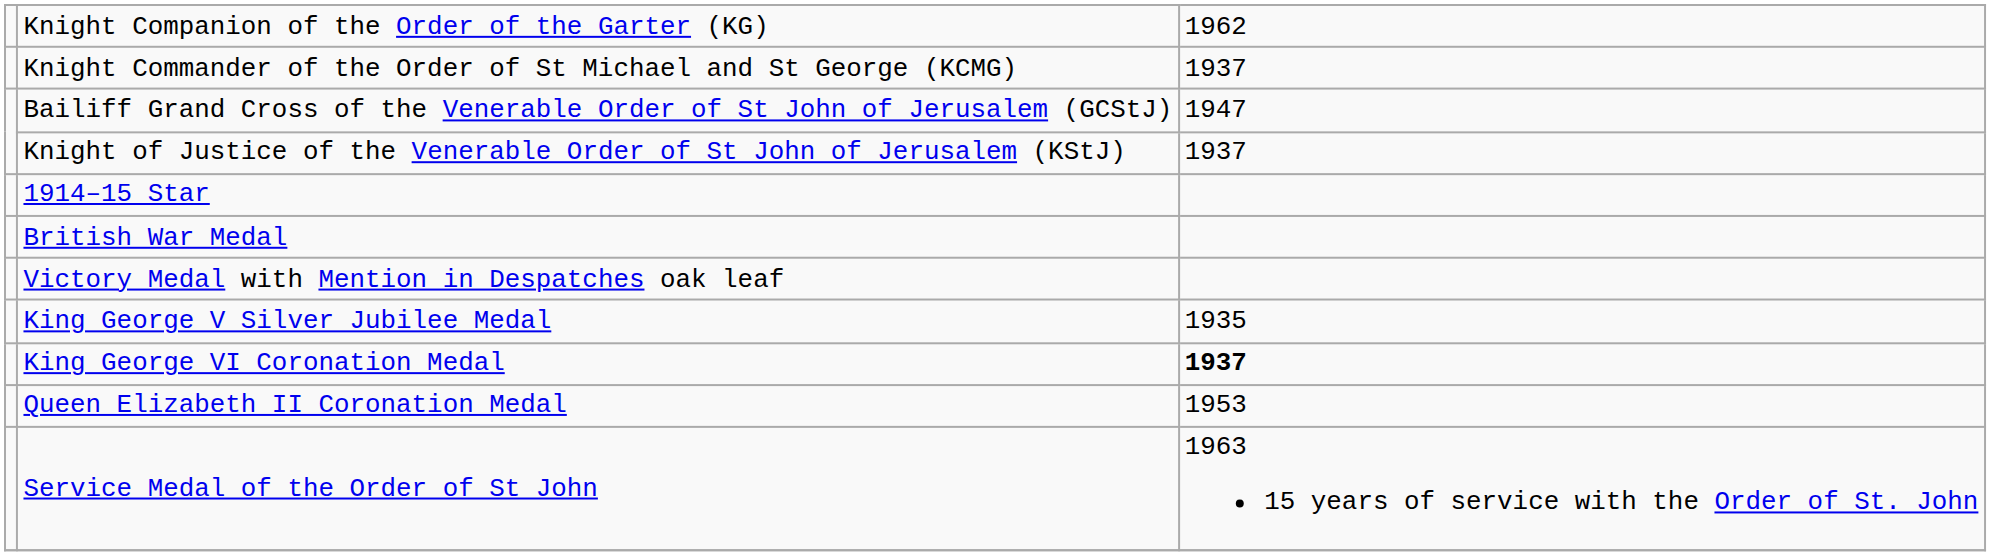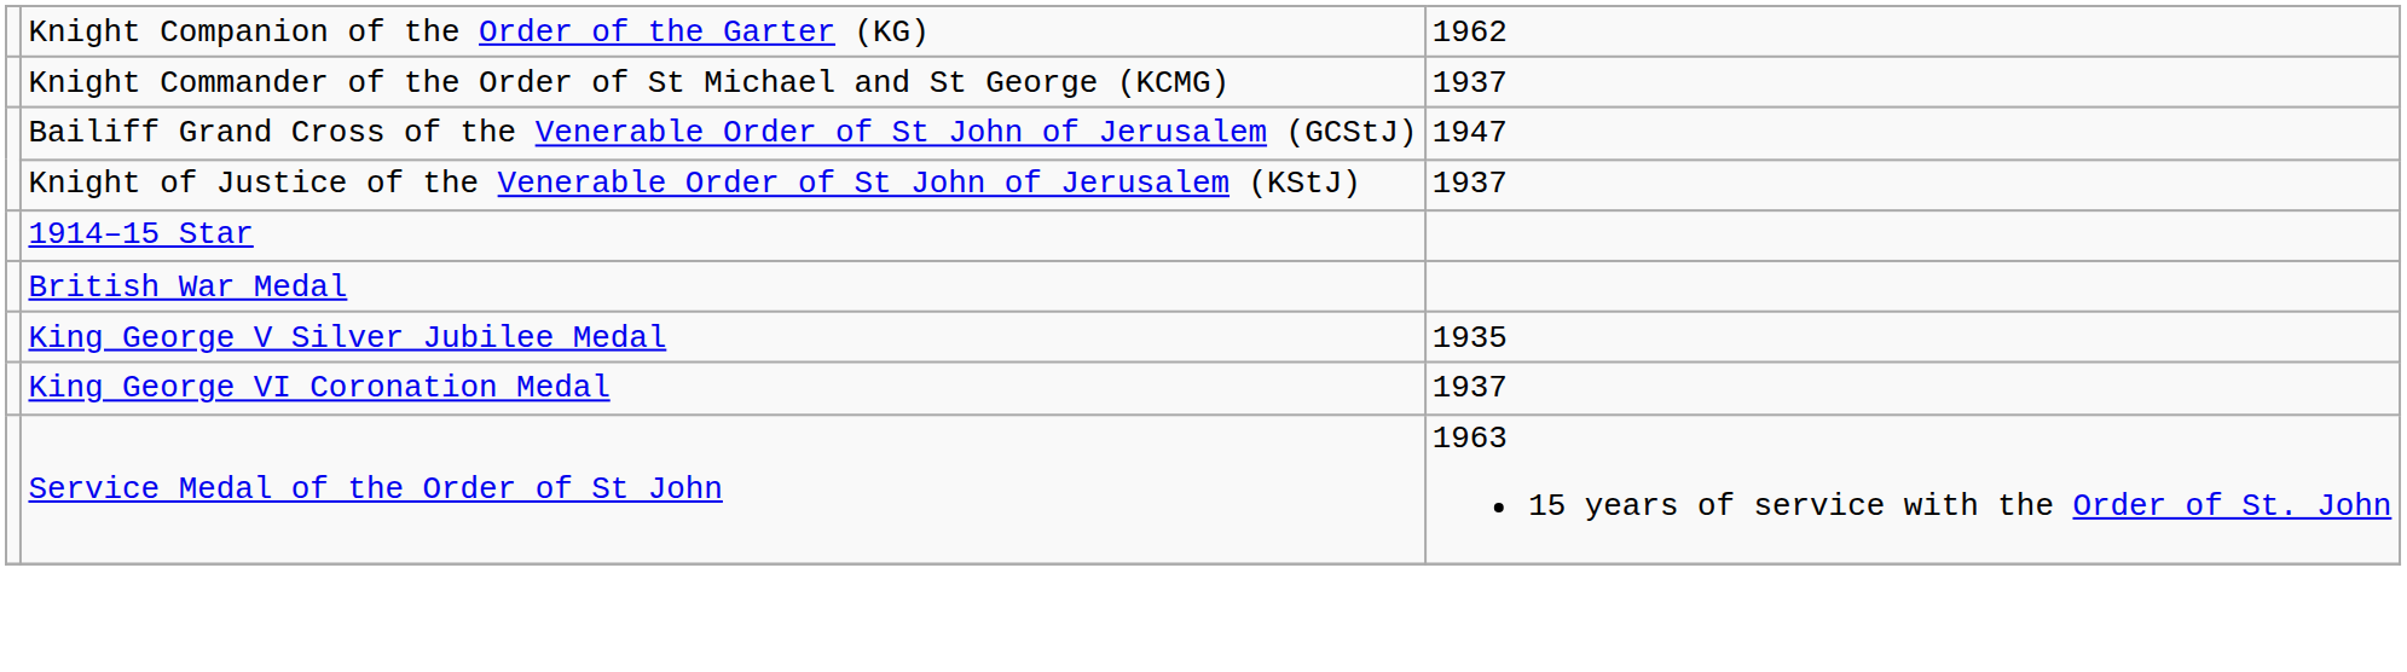- row: Victory Medal with Mention in Despatches oak leaf
King George VI Coronation Medal | column 3: bold -> normal
- row: Queen Elizabeth II Coronation Medal | 1953
